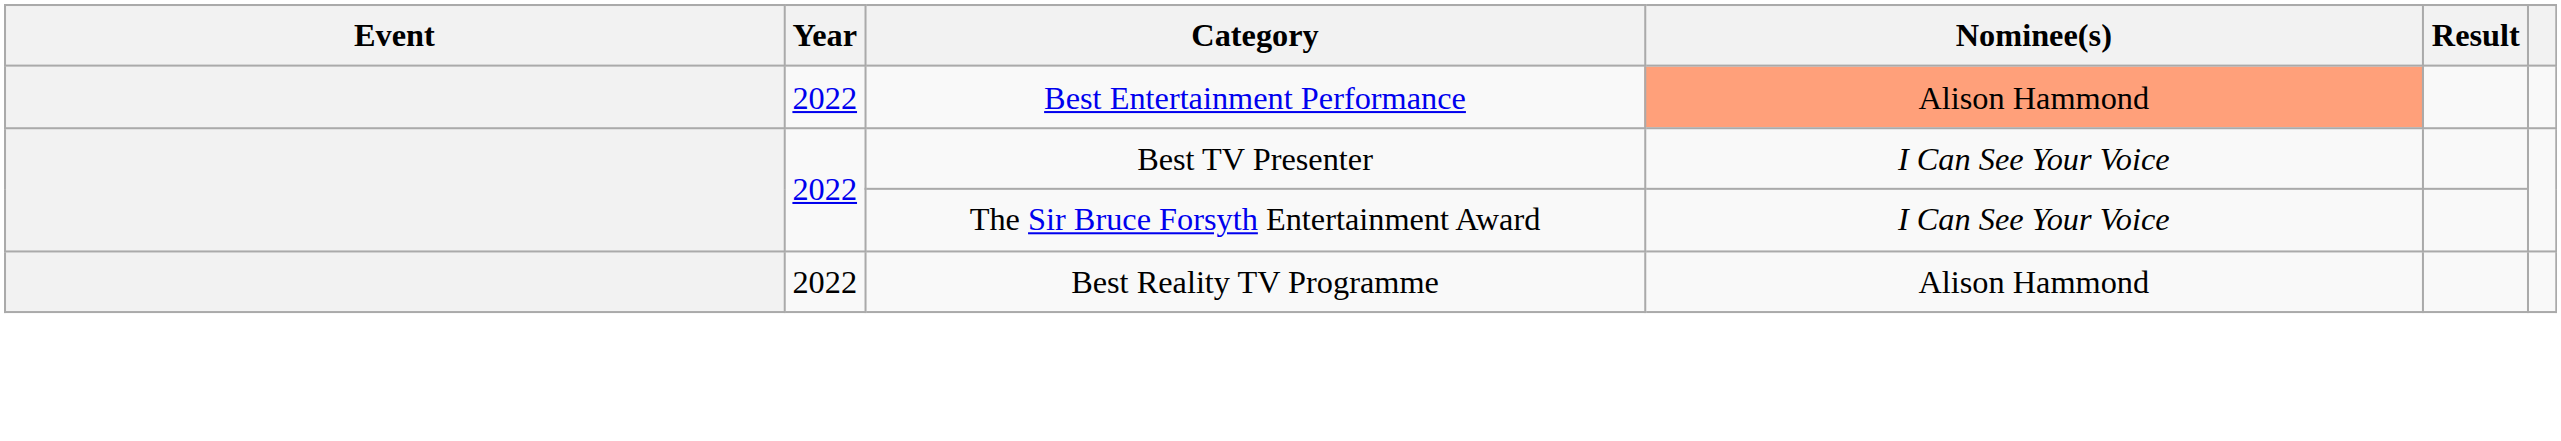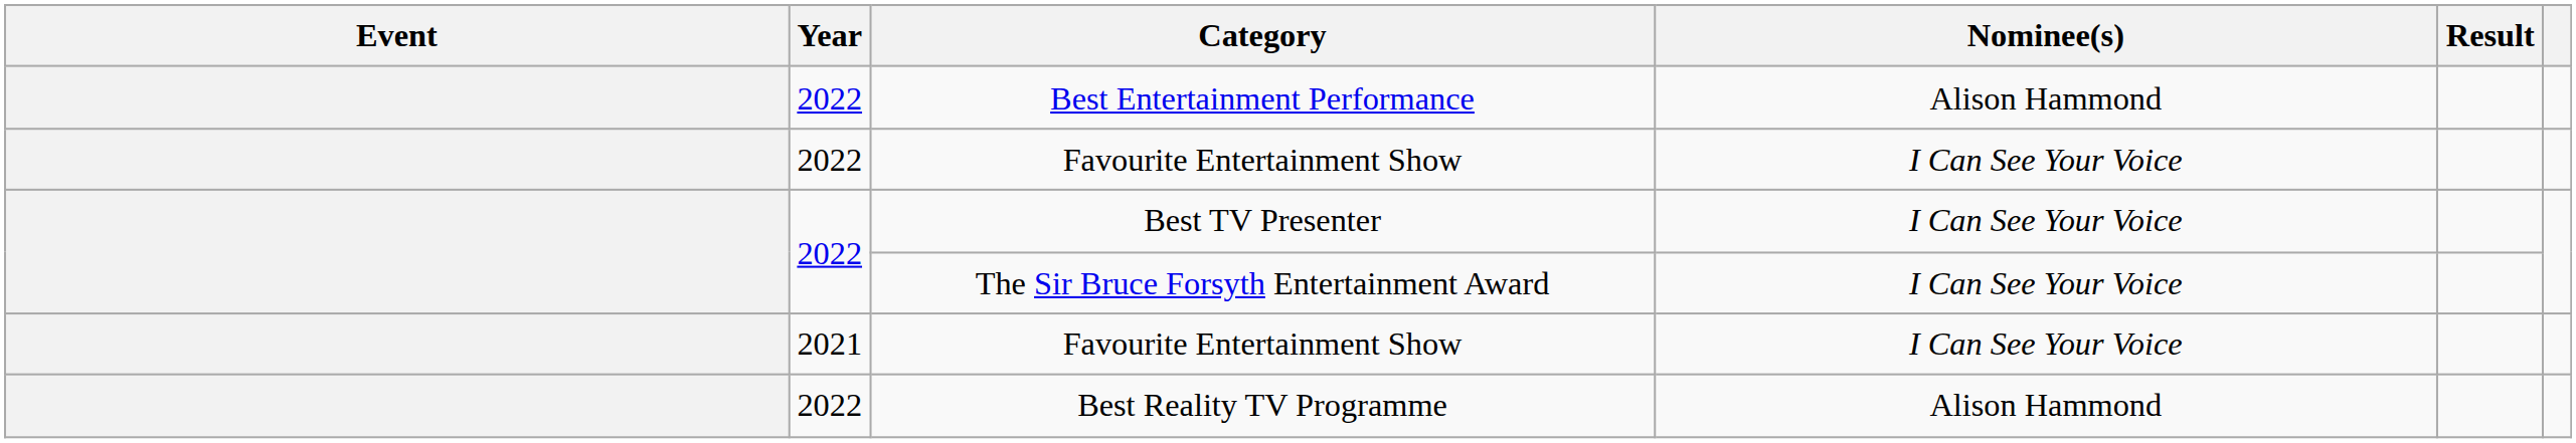Best Entertainment Performance | Nominee(s): lightsalmon background -> no background
+ row: 2022 | Favourite Entertainment Show | I Can See Your Voice
+ row: 2021 | Favourite Entertainment Show | I Can See Your Voice
